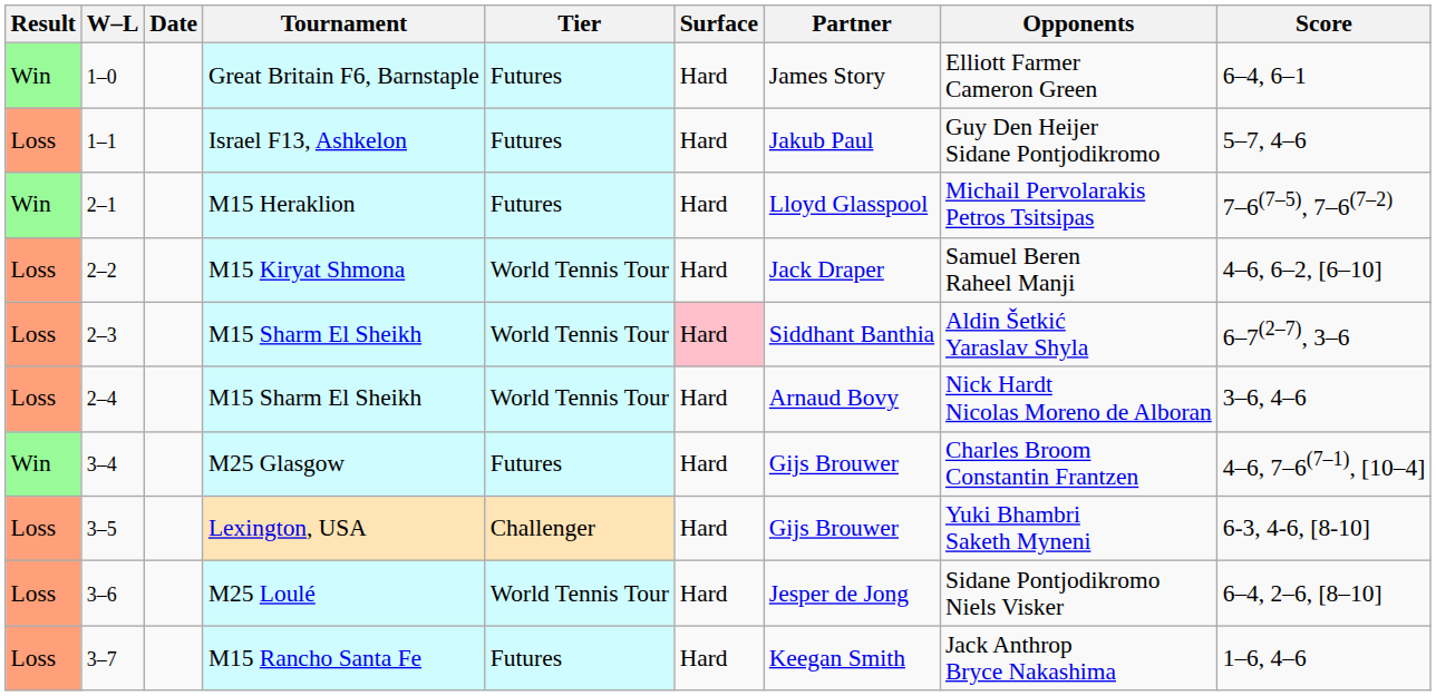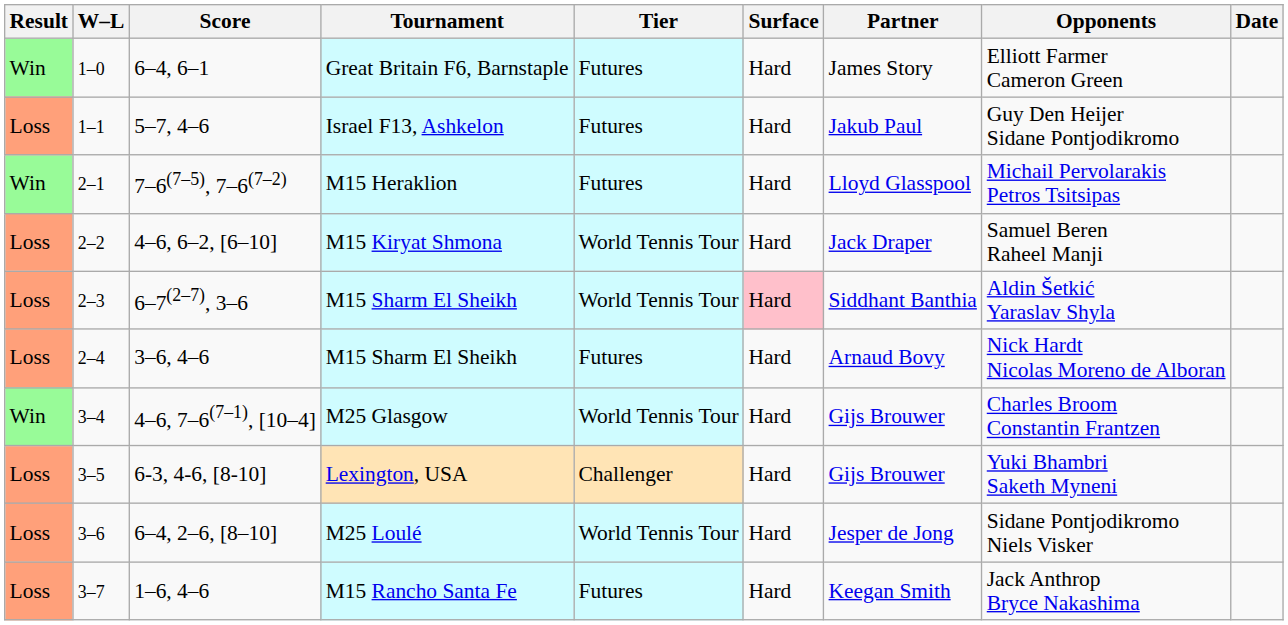columns swapped: Date <-> Score
2–4 / M15 Sharm El Sheikh | Tier: World Tennis Tour -> Futures
M25 Glasgow | Tier: Futures -> World Tennis Tour
